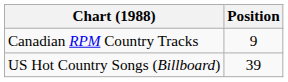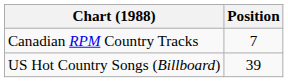Canadian RPM Country Tracks | Position: 9 -> 7
